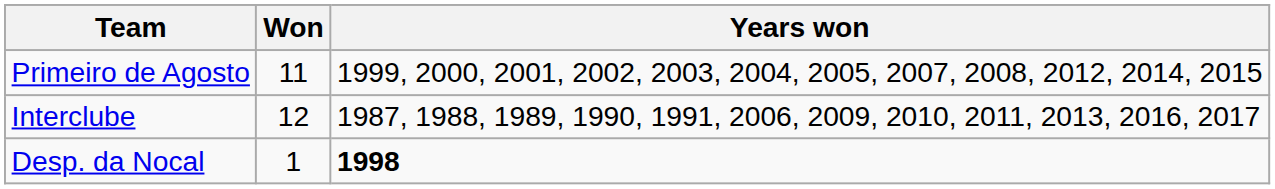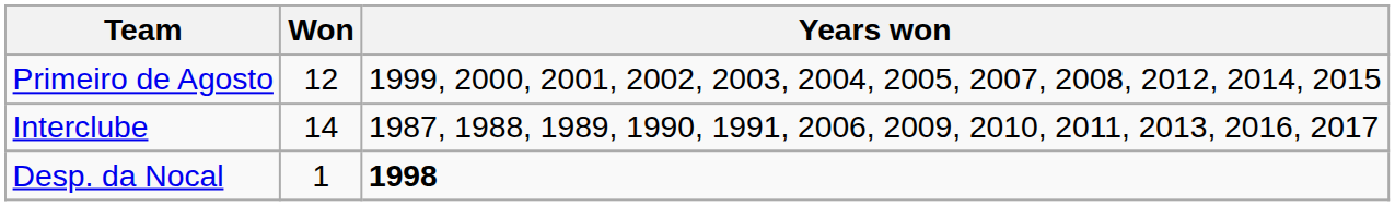Primeiro de Agosto | Won: 11 -> 12
Interclube | Won: 12 -> 14
